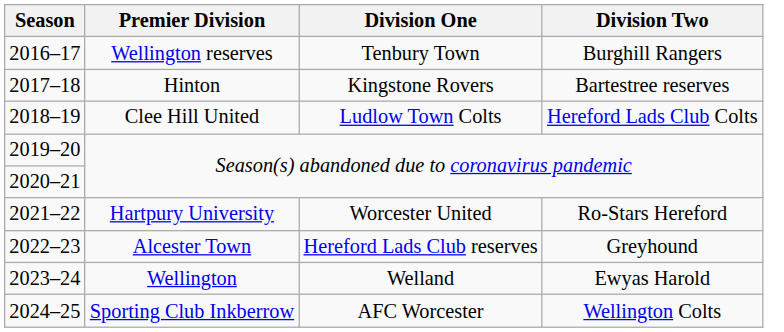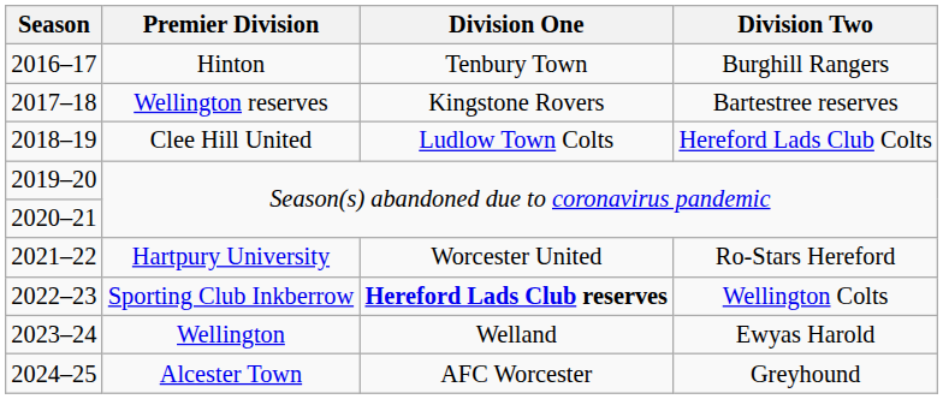2016–17 | Premier Division: Wellington reserves -> Hinton
2017–18 | Premier Division: Hinton -> Wellington reserves
2022–23 | Premier Division: Alcester Town -> Sporting Club Inkberrow
2022–23 | Division One: normal -> bold
2022–23 | Division Two: Greyhound -> Wellington Colts
2024–25 | Premier Division: Sporting Club Inkberrow -> Alcester Town
2024–25 | Division Two: Wellington Colts -> Greyhound
